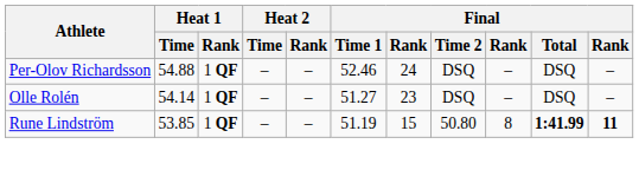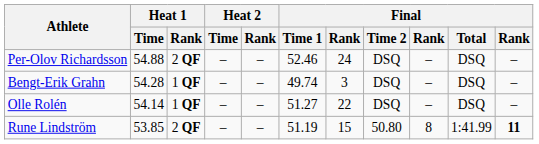Per-Olov Richardsson | Heat 1 / Rank: 1 QF -> 2 QF
+ row: Bengt-Erik Grahn | 54.28 | 1 QF | – | – | 49.74 | 3 | DSQ | – | DSQ | –
Olle Rolén | column 7: 23 -> 22
Rune Lindström | Heat 1 / Rank: 1 QF -> 2 QF
Rune Lindström | Final / Total: bold -> normal
